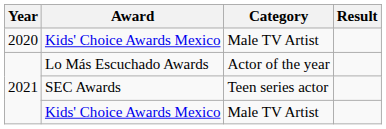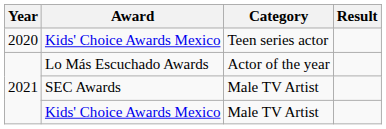2020 / Kids' Choice Awards Mexico | Category: Male TV Artist -> Teen series actor
SEC Awards | Category: Teen series actor -> Male TV Artist
